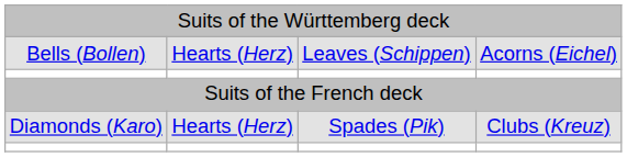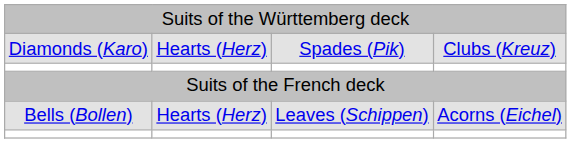rows swapped: Bells (Bollen) <-> Diamonds (Karo)
